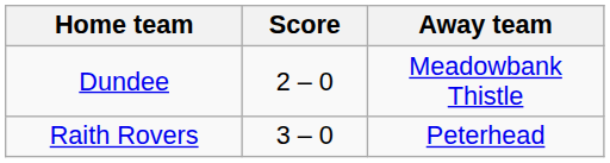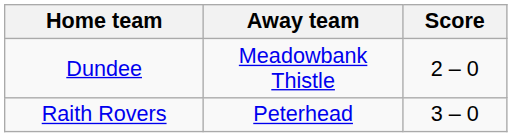columns swapped: Score <-> Away team
